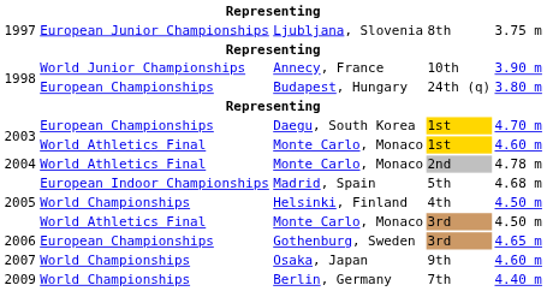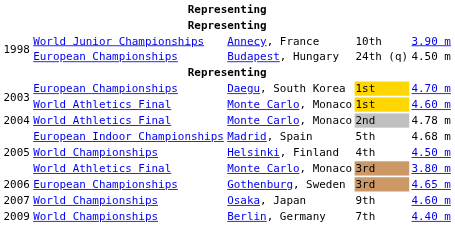- row: 1997 | European Junior Championships | Ljubljana, Slovenia | 8th | 3.75 m
Budapest, Hungary | column 5: 3.80 m -> 4.50 m
Monte Carlo, Monaco / 3rd | column 5: 4.50 m -> 3.80 m
